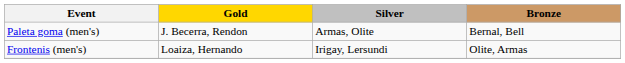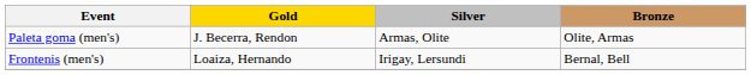Paleta goma (men's) | Bronze: Bernal, Bell -> Olite, Armas
Frontenis (men's) | Bronze: Olite, Armas -> Bernal, Bell
